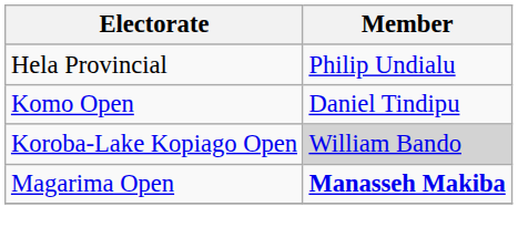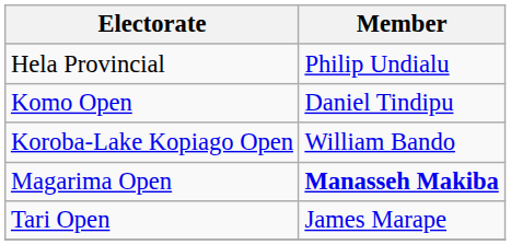Koroba-Lake Kopiago Open | Member: lightgrey background -> no background
+ row: Tari Open | James Marape
